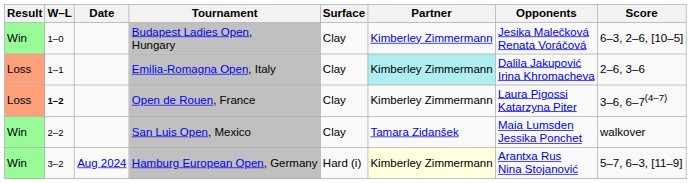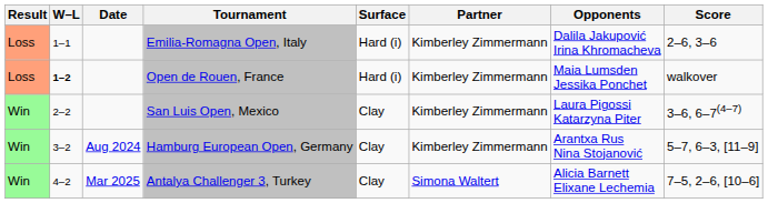- row: Win | 1–0 | Budapest Ladies Open, Hungary | Clay | Kimberley Zimmermann | Jesika Malečková Renata Voráčová | 6–3, 2–6, [10–5]
Emilia-Romagna Open, Italy | Surface: Clay -> Hard (i)
Emilia-Romagna Open, Italy | Partner: paleturquoise background -> no background
Open de Rouen, France | Surface: Clay -> Hard (i)
Open de Rouen, France | Opponents: Laura Pigossi Katarzyna Piter -> Maia Lumsden Jessika Ponchet
Open de Rouen, France | Score: 3–6, 6–7(4–7) -> walkover
San Luis Open, Mexico | Partner: Tamara Zidanšek -> Kimberley Zimmermann
San Luis Open, Mexico | Opponents: Maia Lumsden Jessika Ponchet -> Laura Pigossi Katarzyna Piter
San Luis Open, Mexico | Score: walkover -> 3–6, 6–7(4–7)
Hamburg European Open, Germany | Surface: Hard (i) -> Clay
Hamburg European Open, Germany | Partner: lightyellow background -> no background
+ row: Win | 4–2 | Mar 2025 | Antalya Challenger 3, Turkey | Clay | Simona Waltert | Alicia Barnett Elixane Lechemia | 7–5, 2–6, [10–6]
